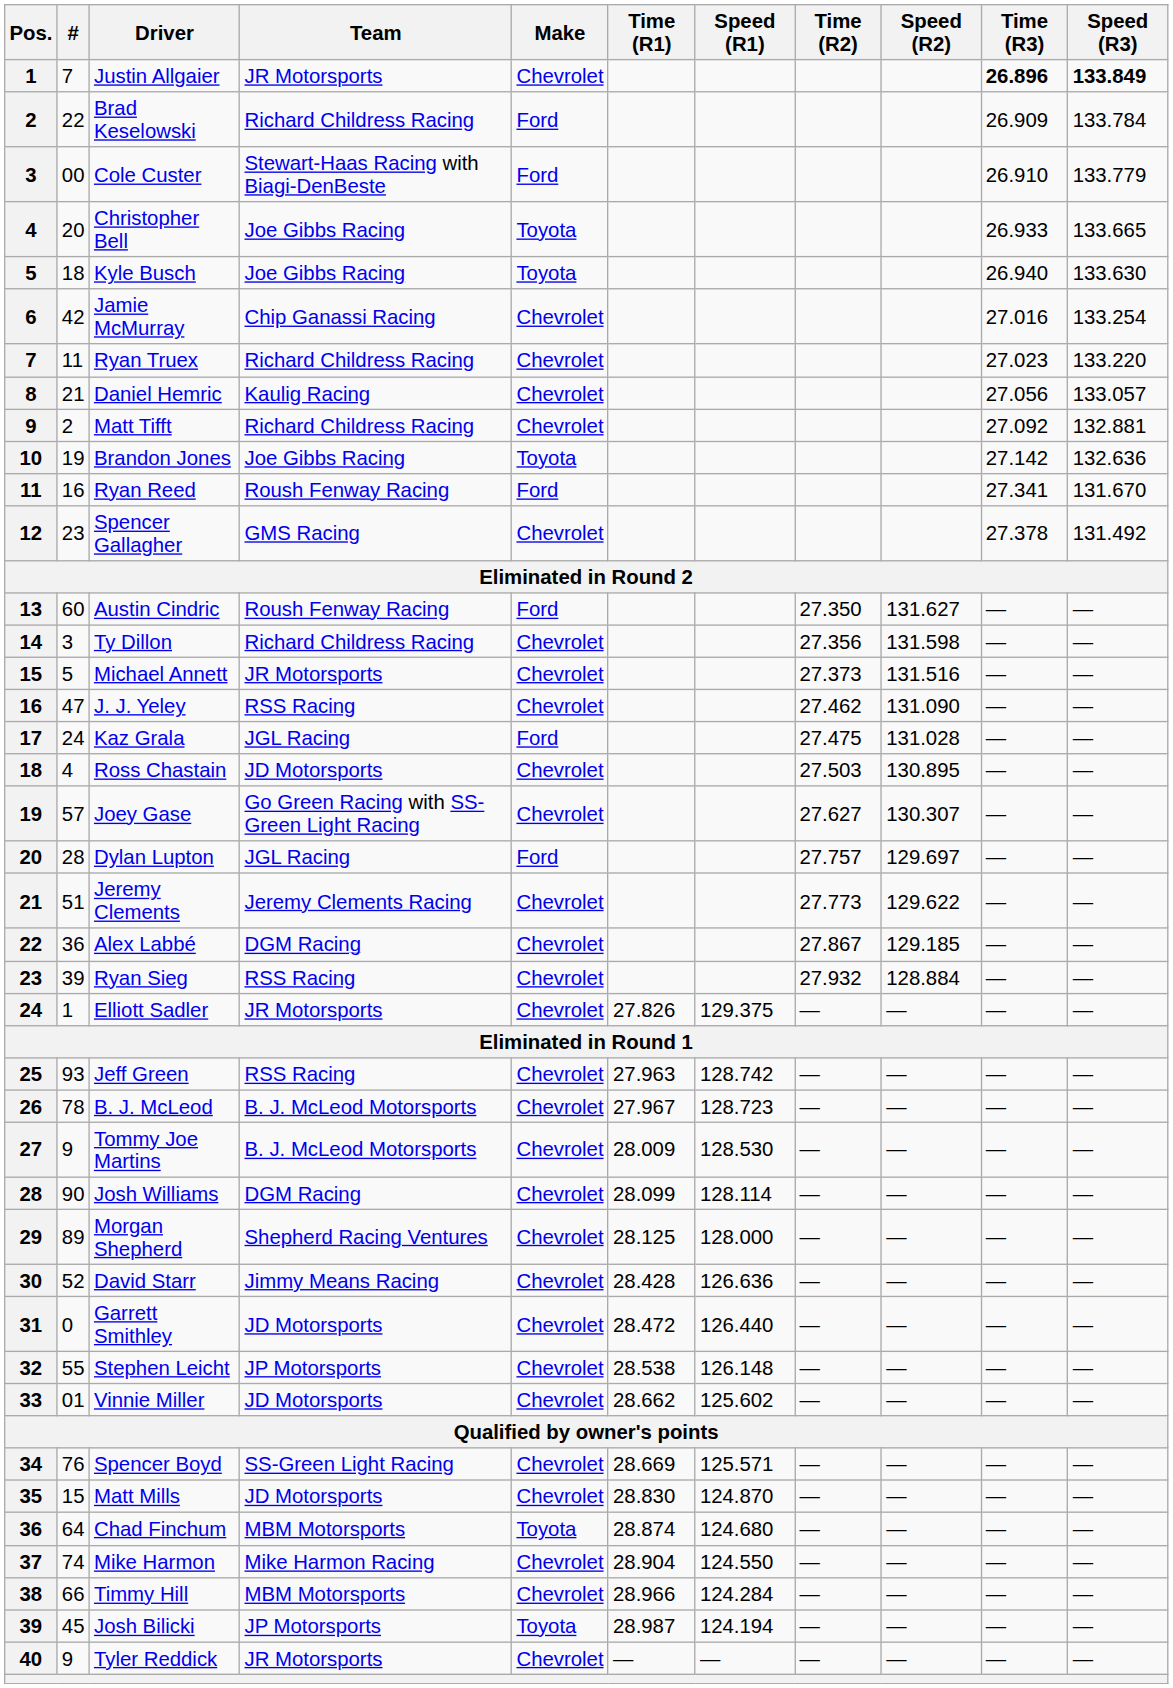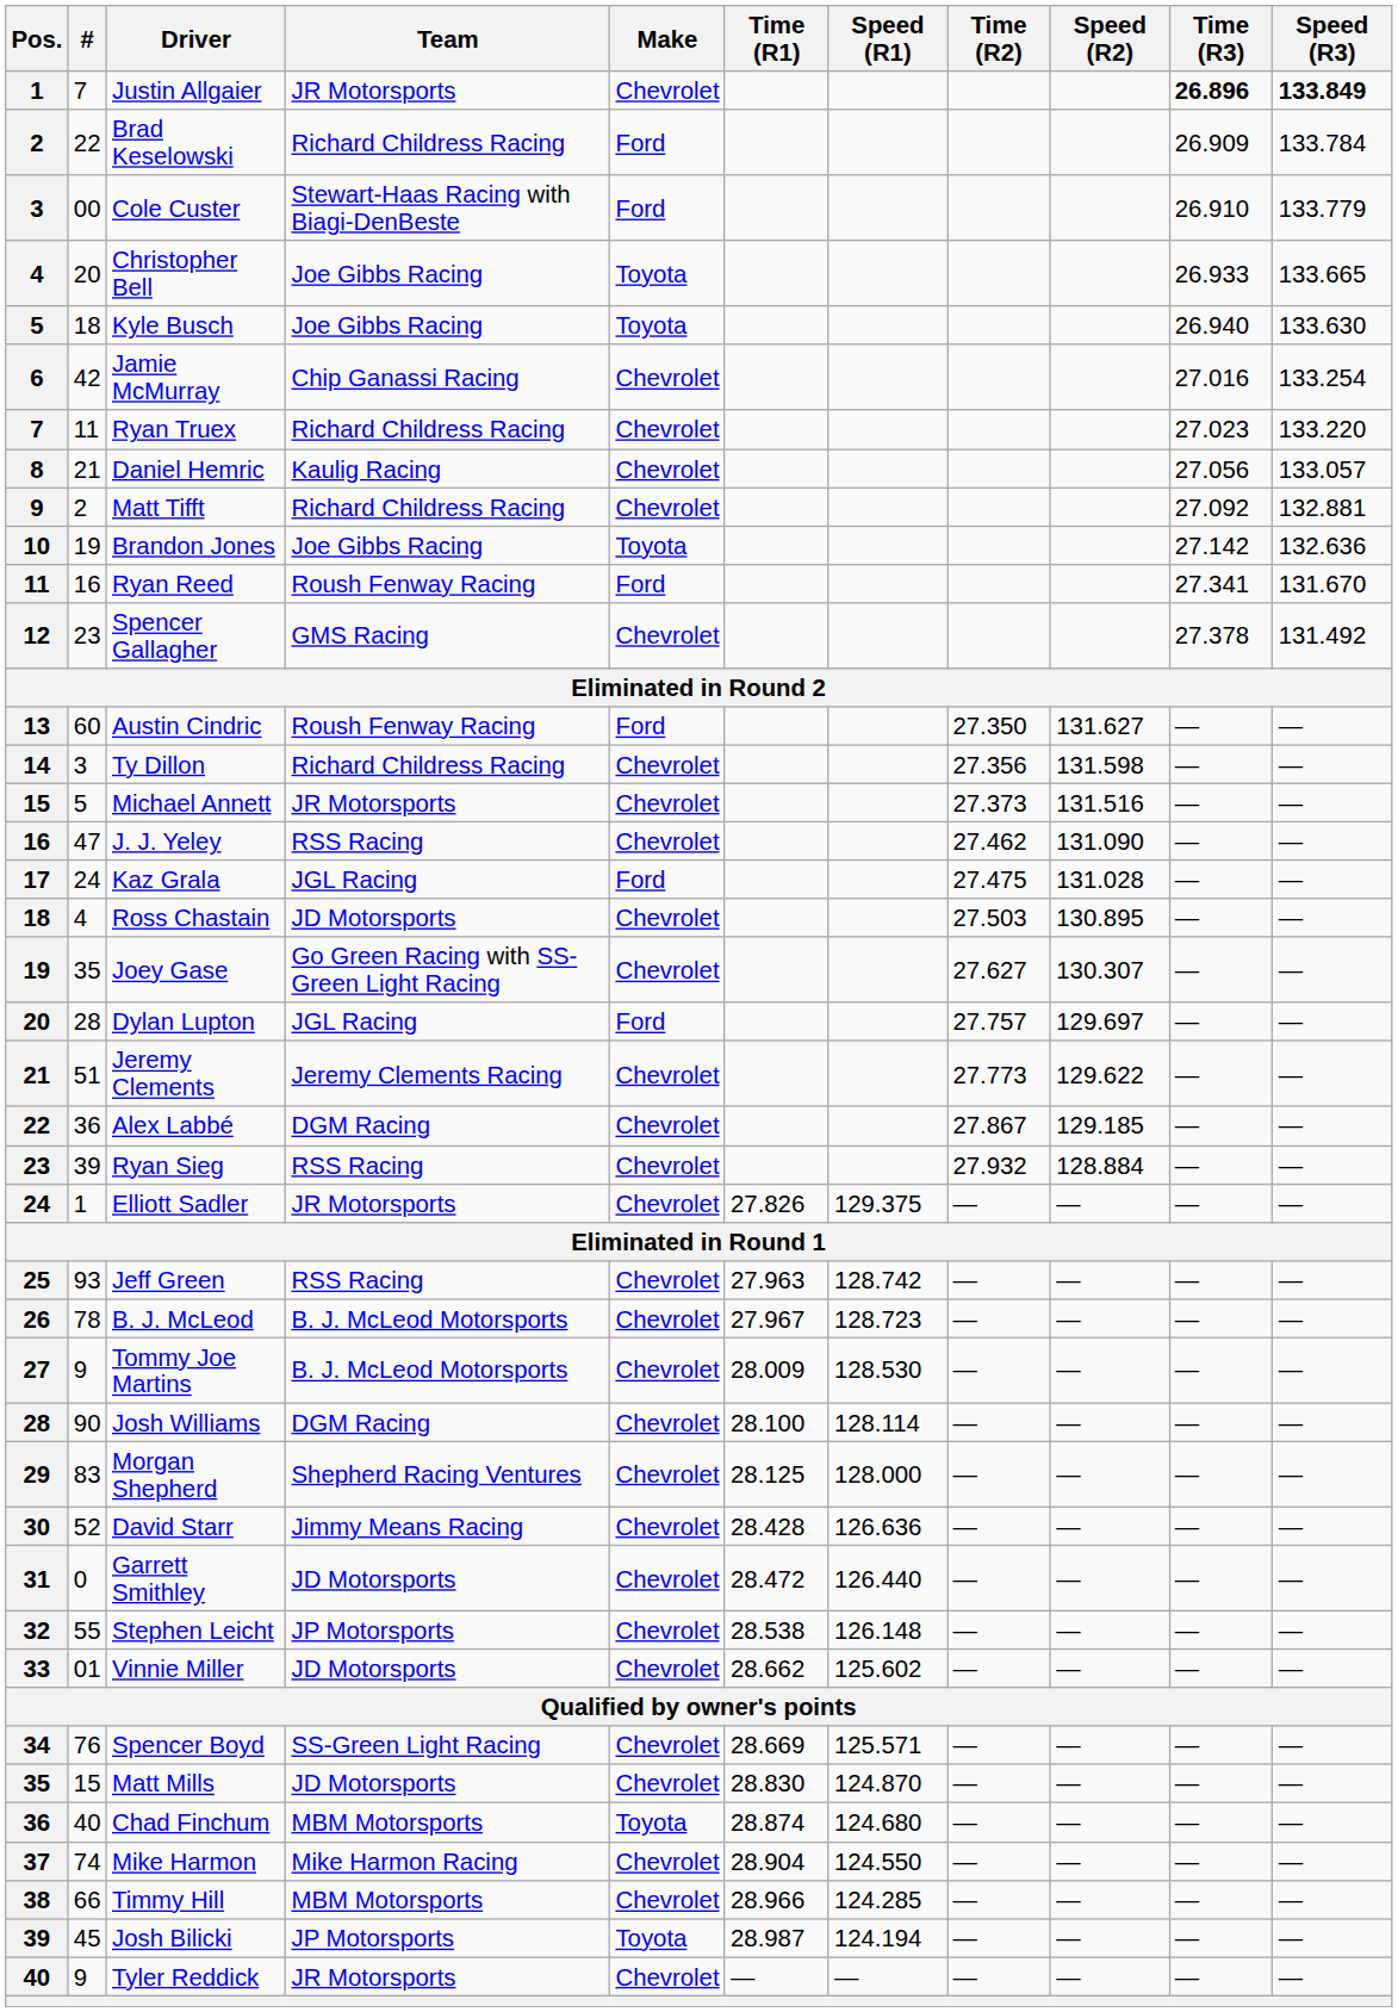Joey Gase | #: 57 -> 35
Josh Williams | Time (R1): 28.099 -> 28.100
Morgan Shepherd | #: 89 -> 83
Chad Finchum | #: 64 -> 40
Timmy Hill | Speed (R1): 124.284 -> 124.285
